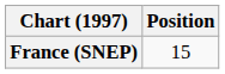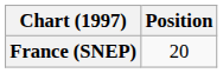France (SNEP) | Position: 15 -> 20
